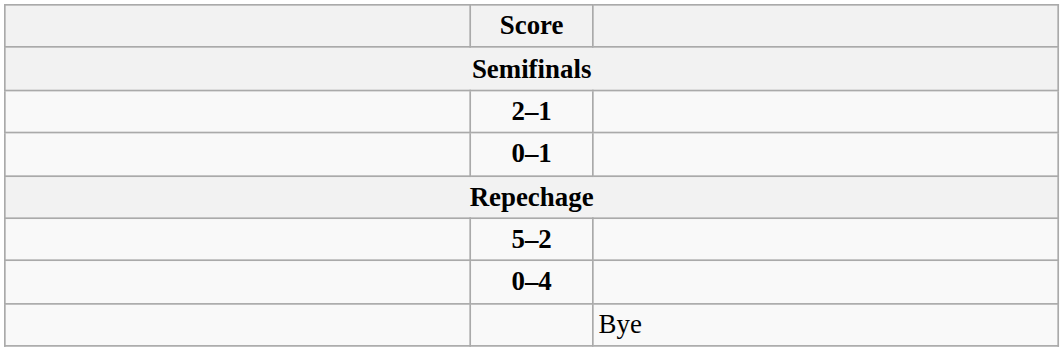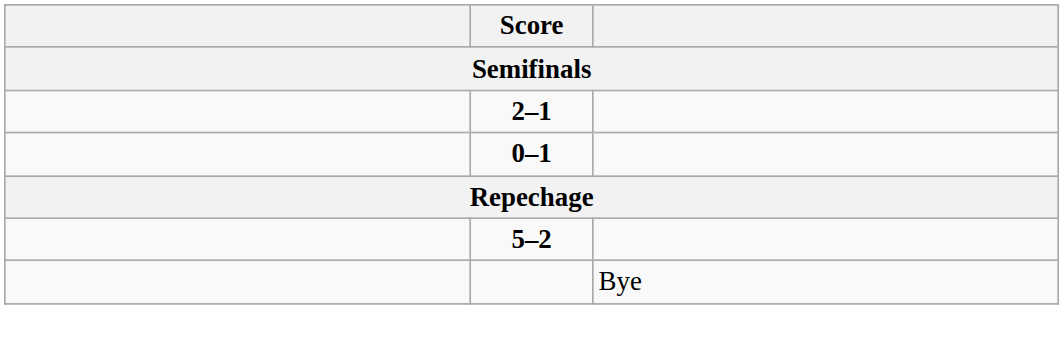- row: 0–4
